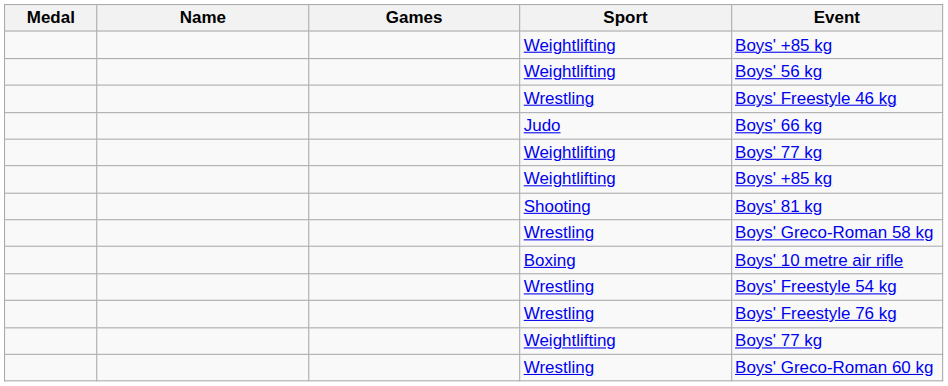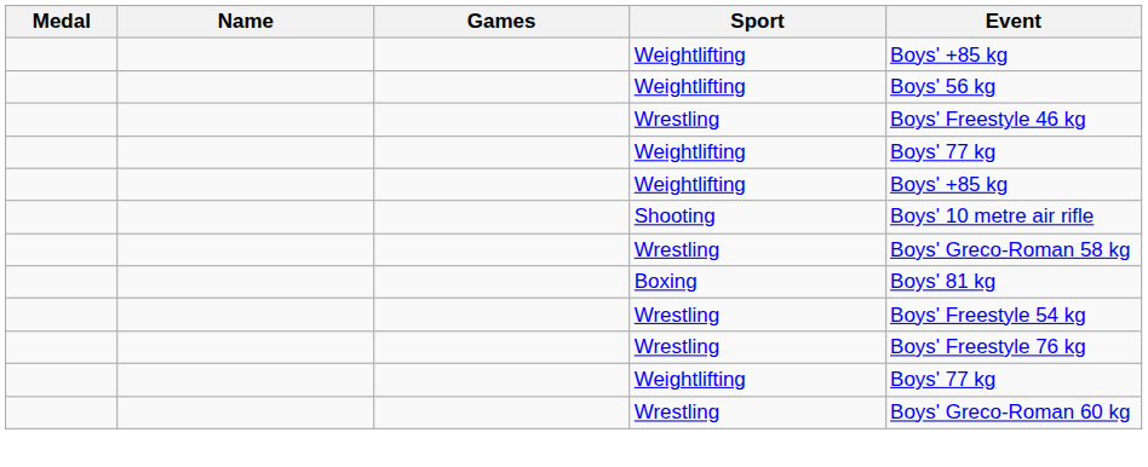- row: Judo | Boys' 66 kg
Shooting | Event: Boys' 81 kg -> Boys' 10 metre air rifle
Boxing | Event: Boys' 10 metre air rifle -> Boys' 81 kg
